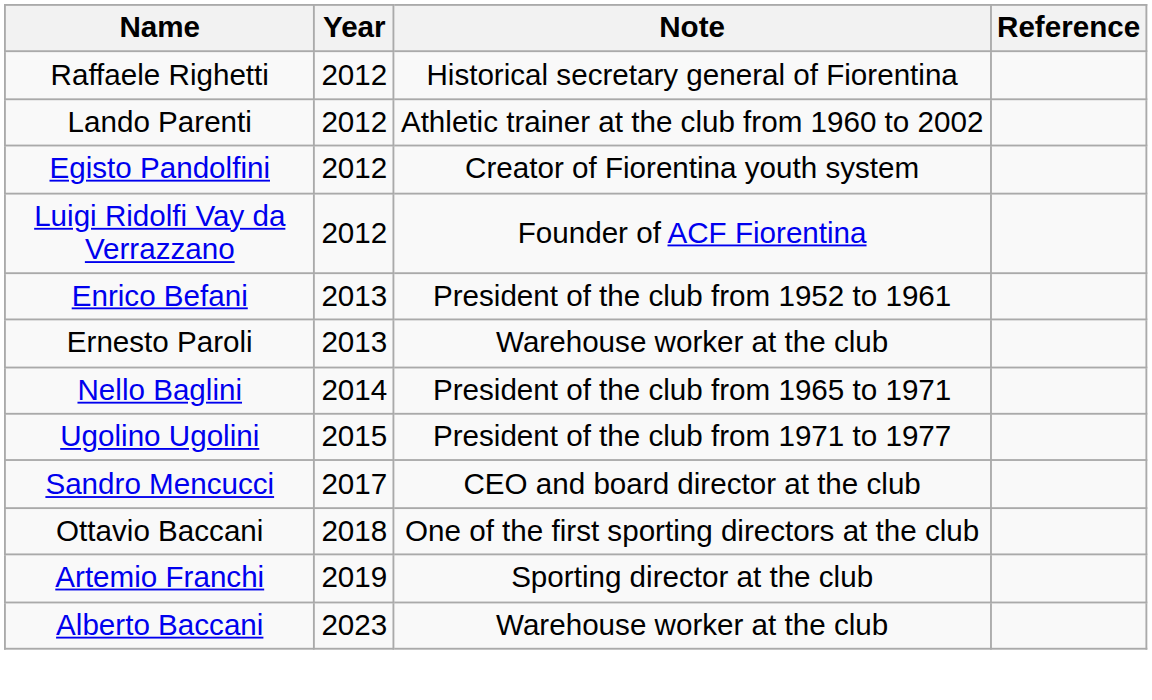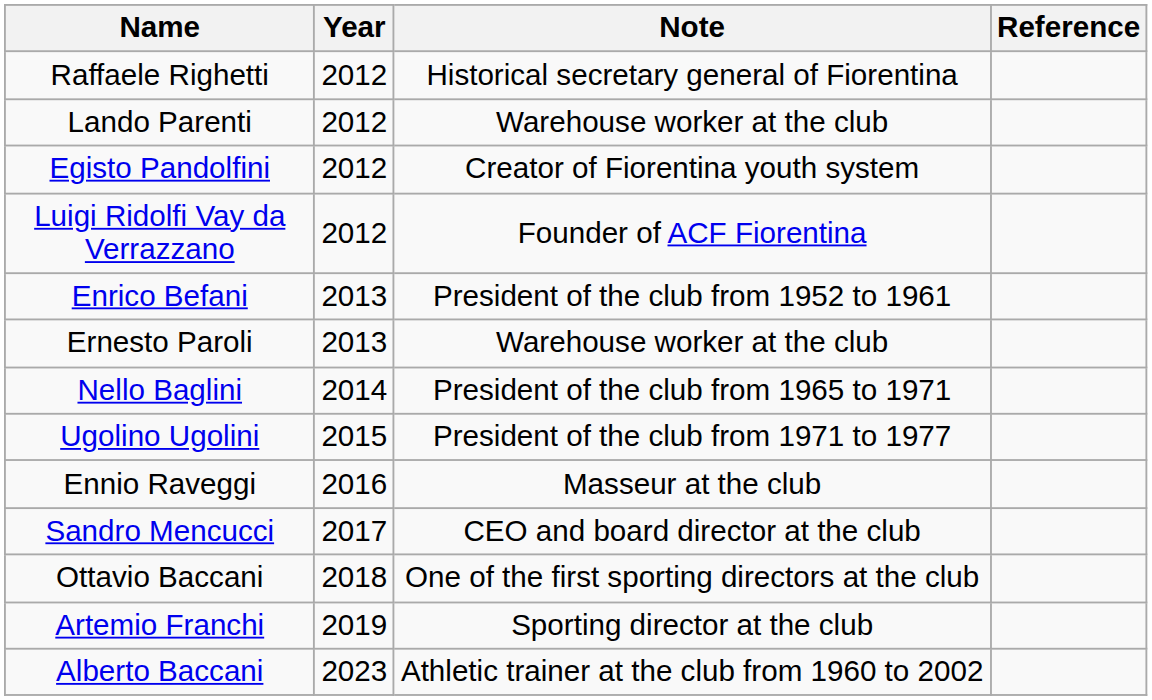Lando Parenti | Note: Athletic trainer at the club from 1960 to 2002 -> Warehouse worker at the club
+ row: Ennio Raveggi | 2016 | Masseur at the club
Alberto Baccani | Note: Warehouse worker at the club -> Athletic trainer at the club from 1960 to 2002
